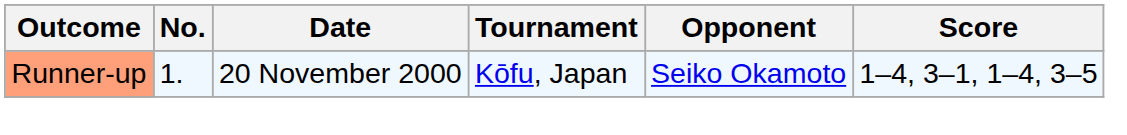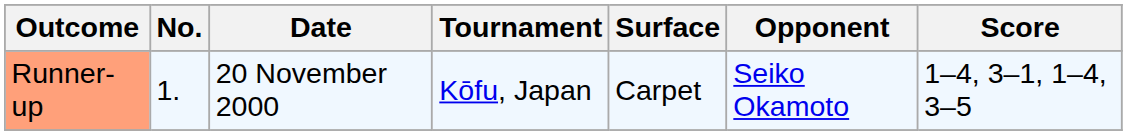+ column: Surface | Carpet
